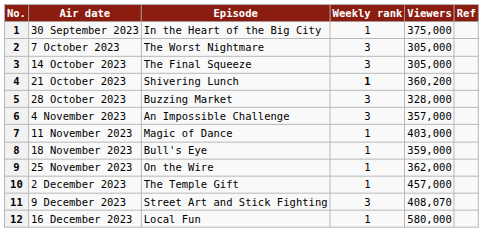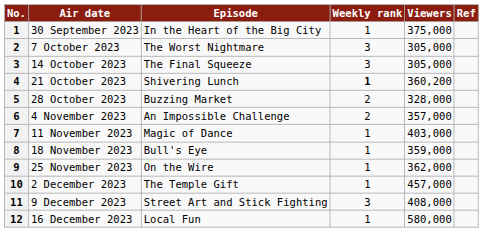28 October 2023 | Weekly rank: 3 -> 2
4 November 2023 | Weekly rank: 3 -> 2
9 December 2023 | Viewers: 408,070 -> 408,000
